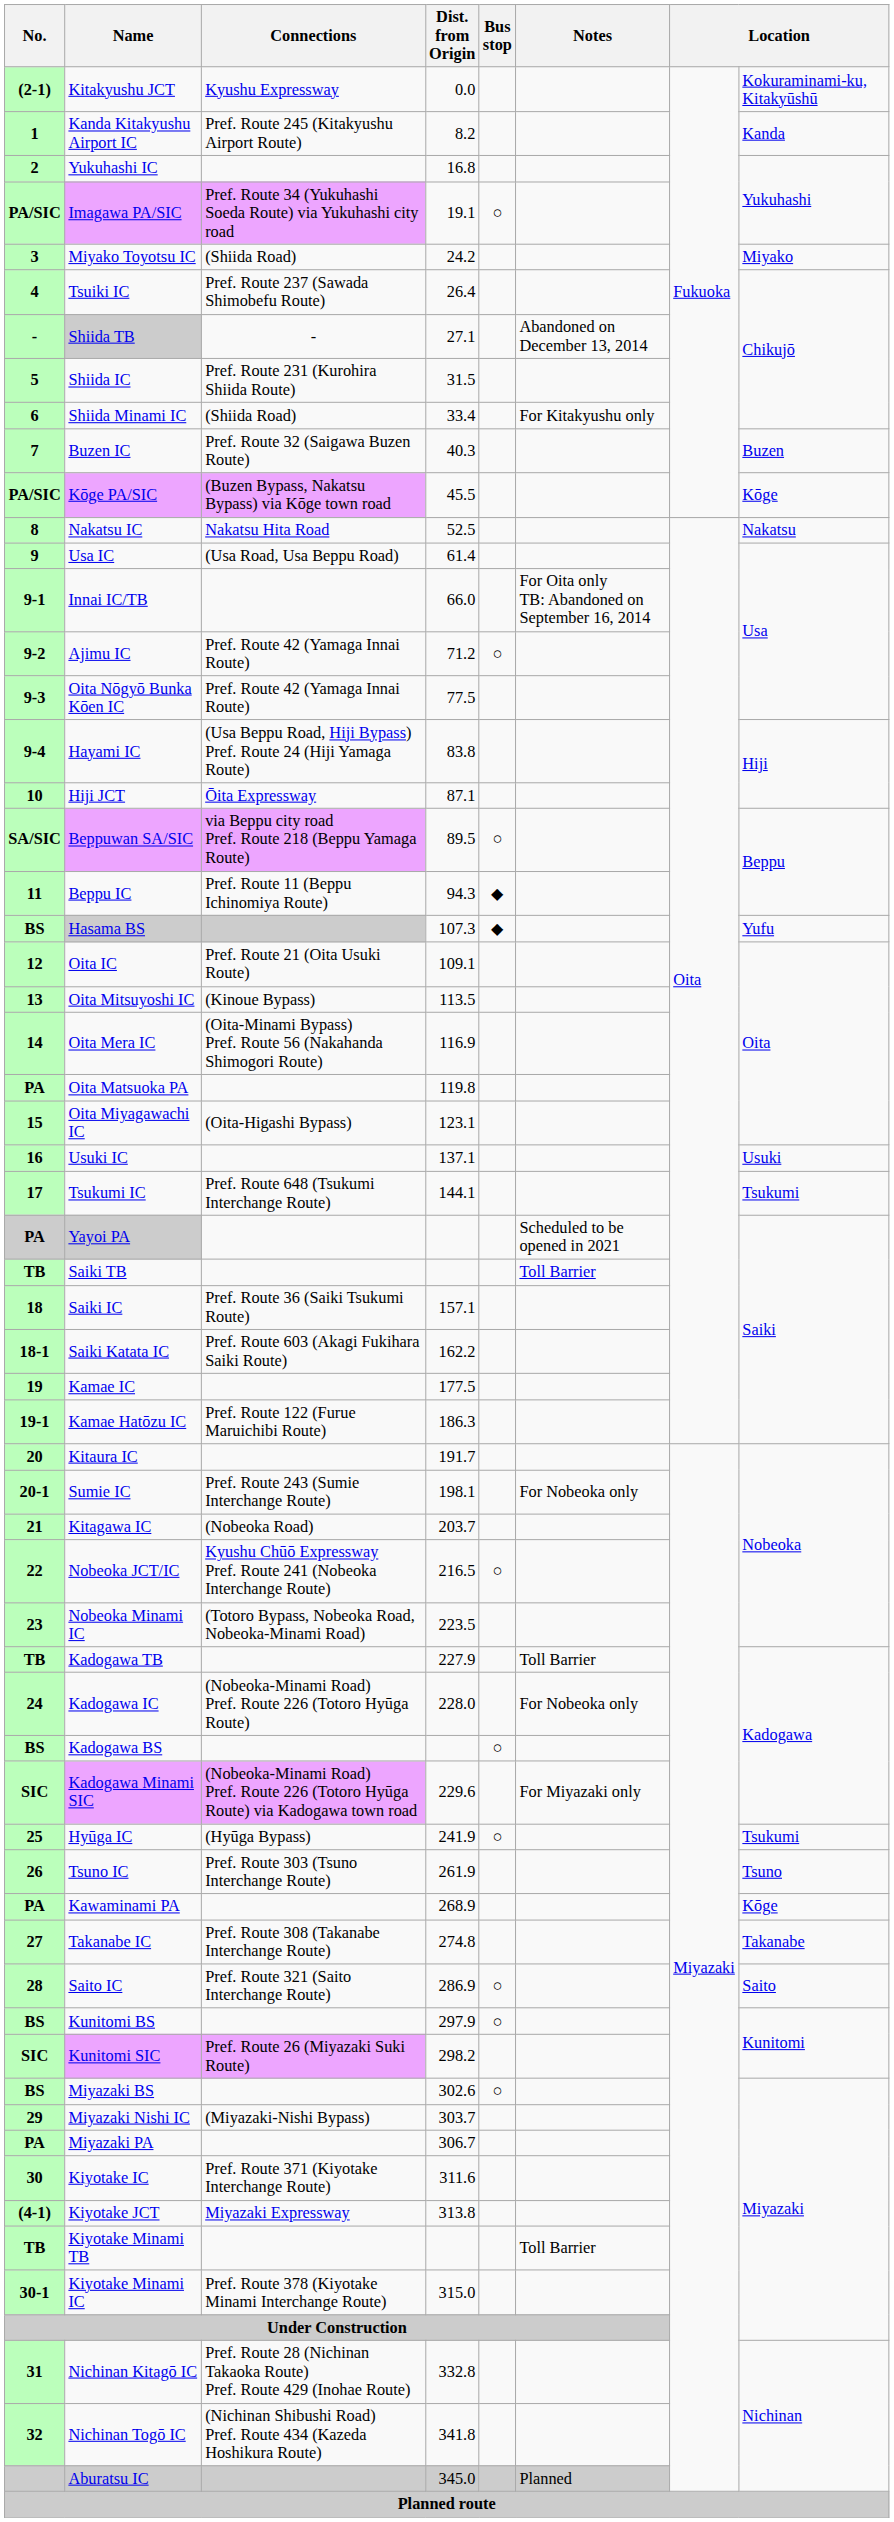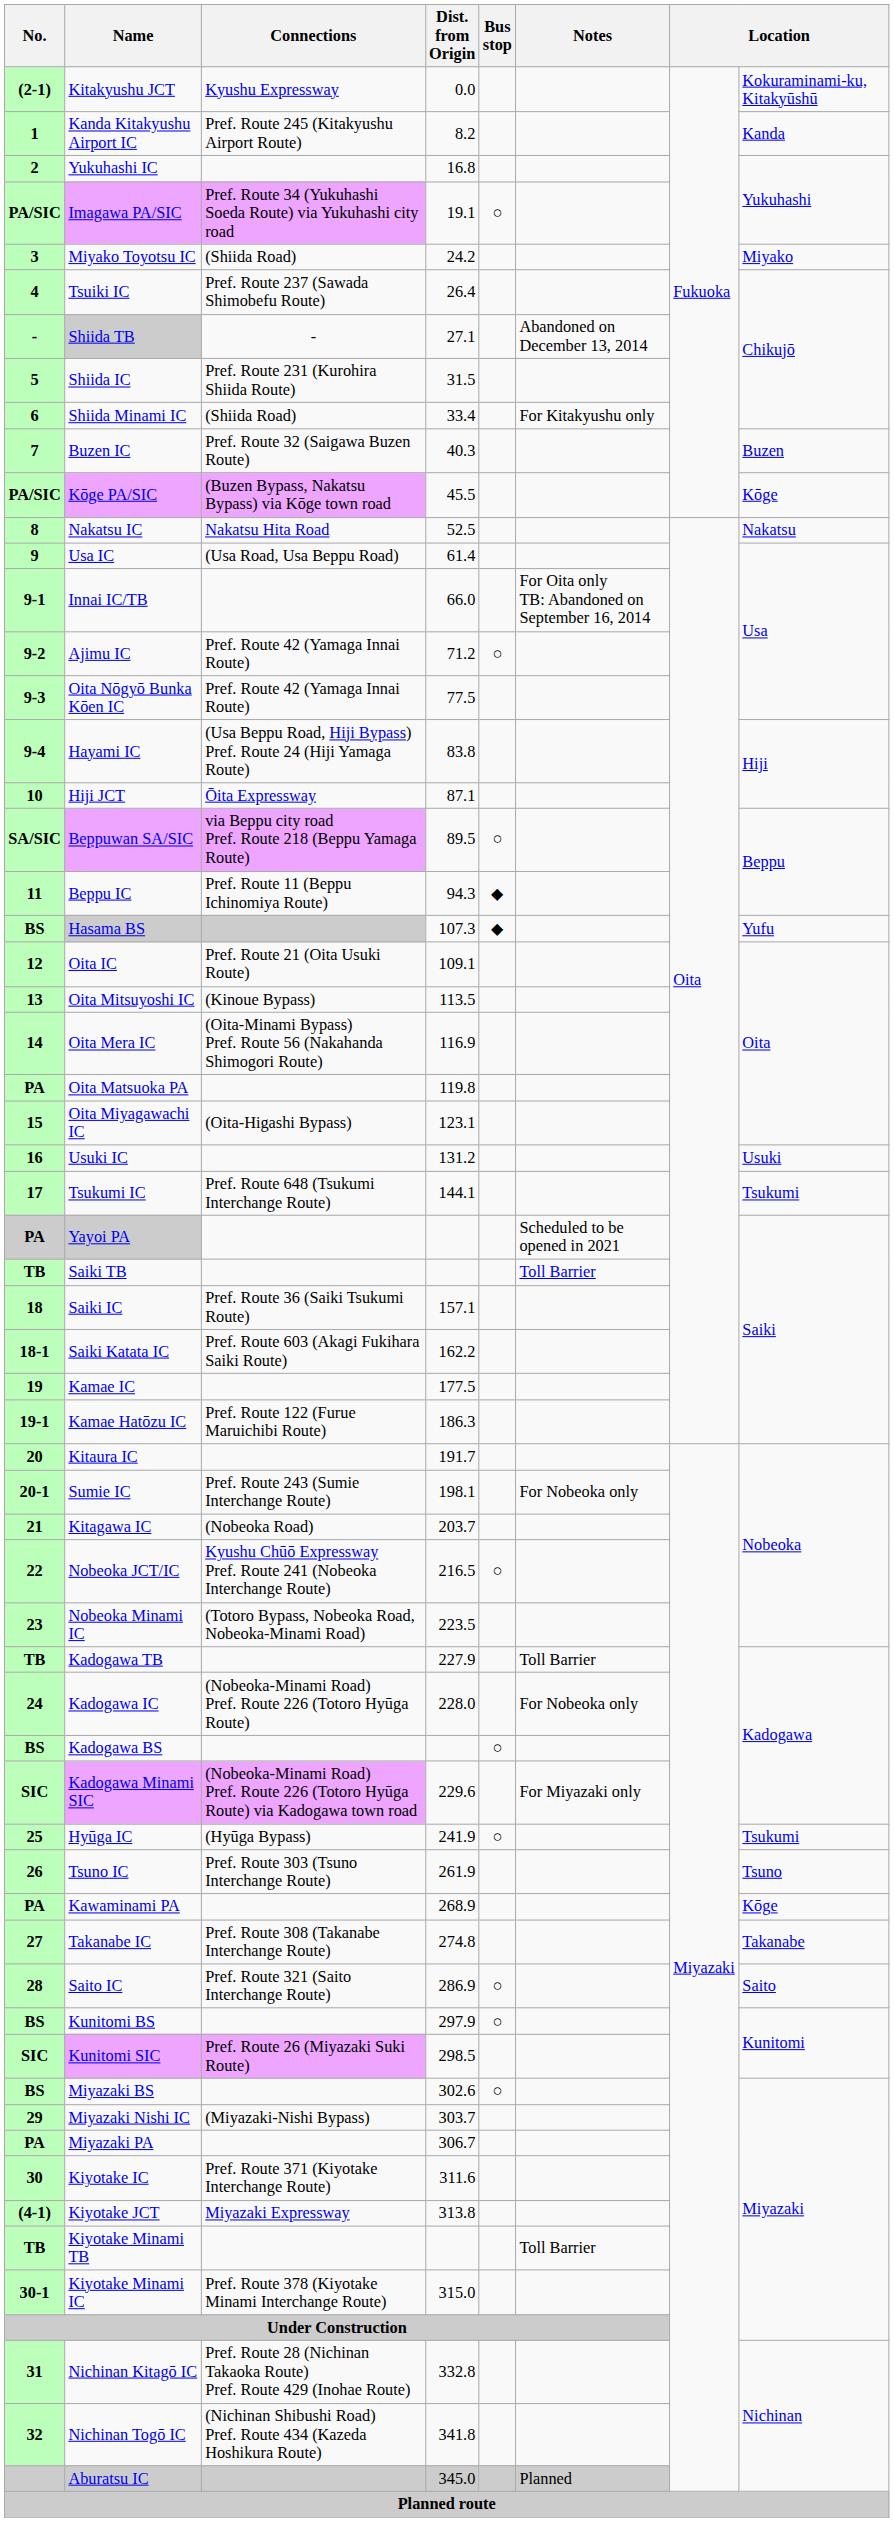Usuki IC | Dist. from Origin: 137.1 -> 131.2
Kunitomi SIC | Dist. from Origin: 298.2 -> 298.5
